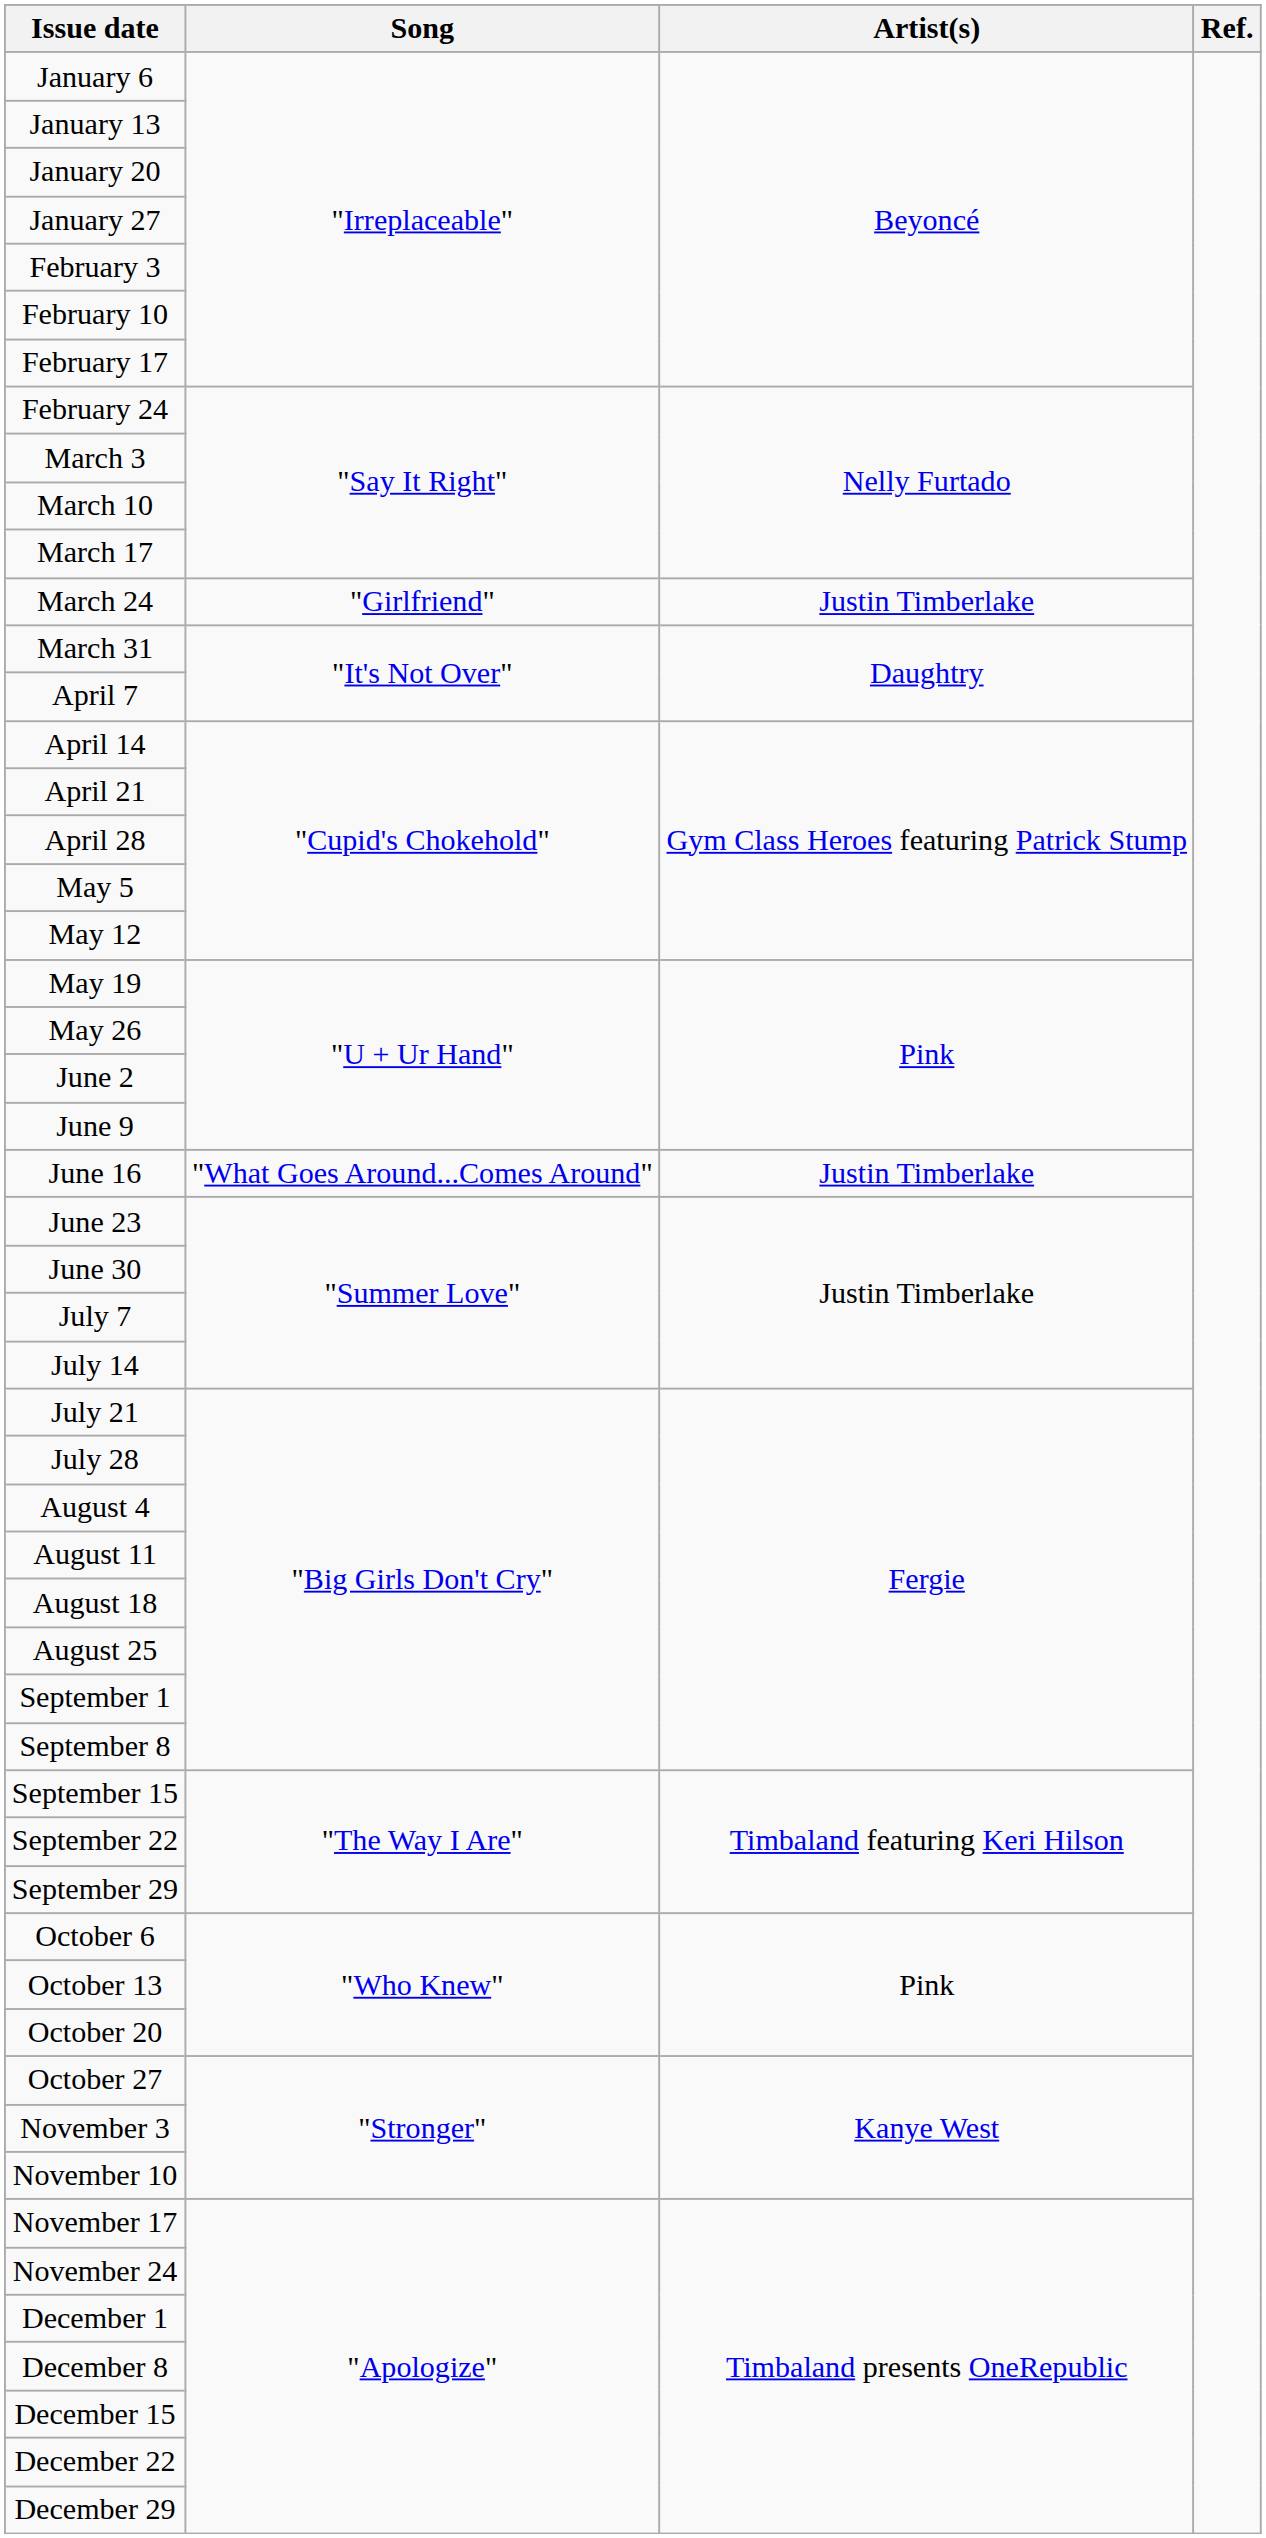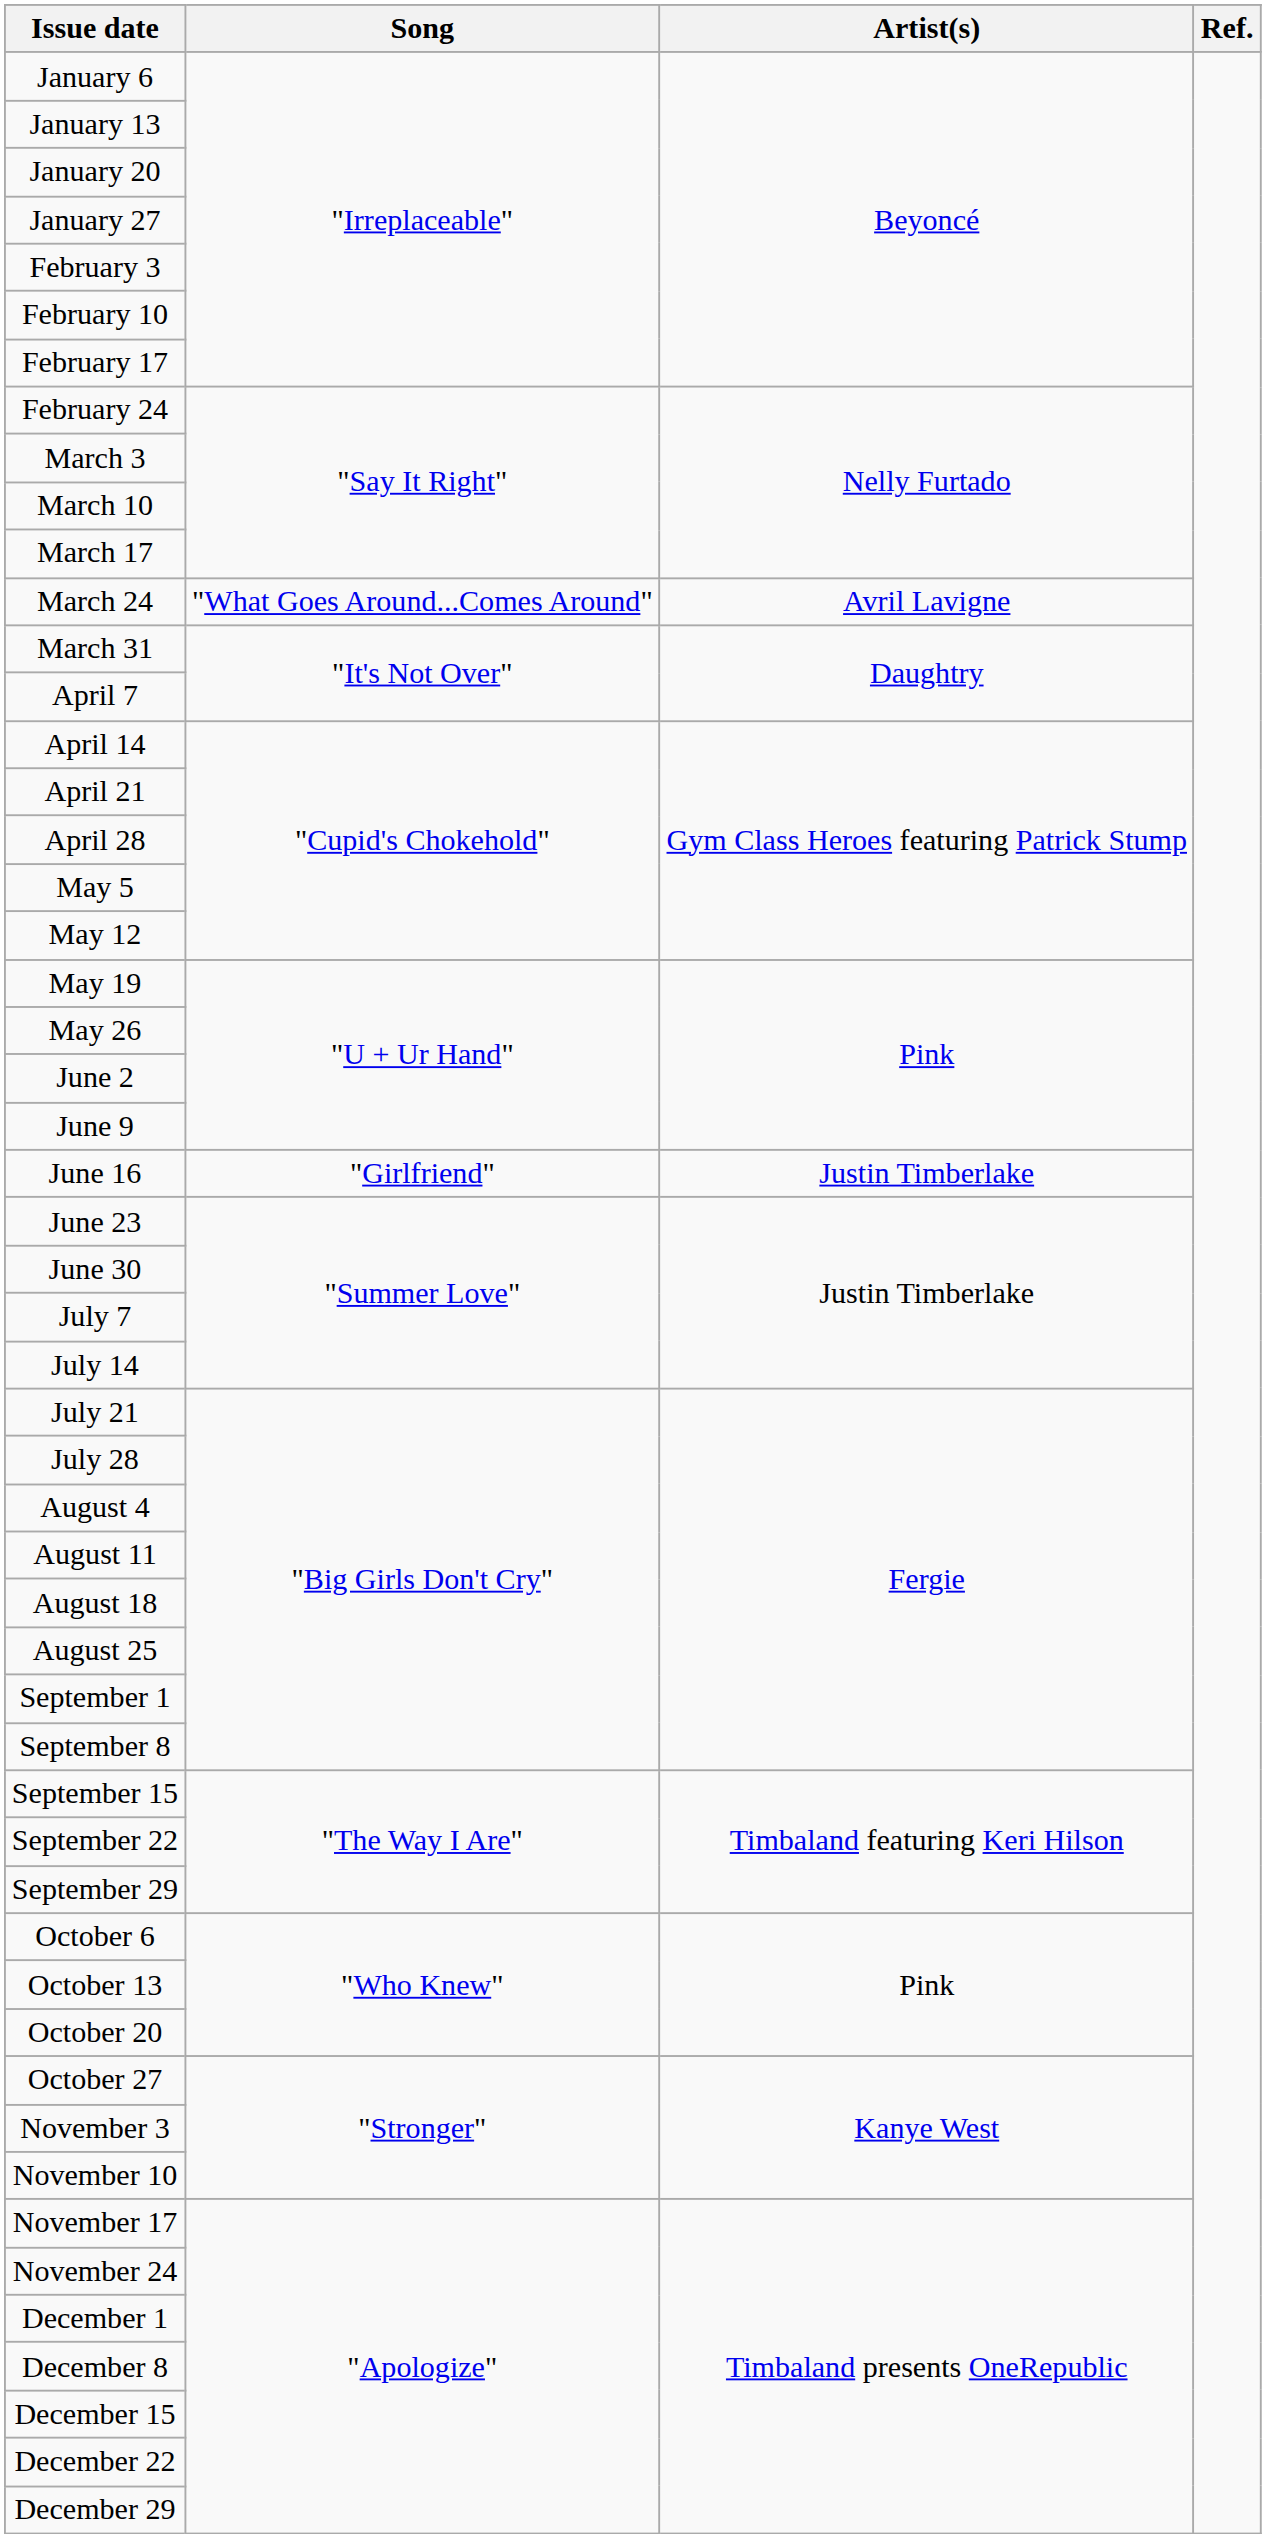March 24 | Song: "Girlfriend" -> "What Goes Around...Comes Around"
March 24 | Artist(s): Justin Timberlake -> Avril Lavigne
June 16 | Song: "What Goes Around...Comes Around" -> "Girlfriend"
